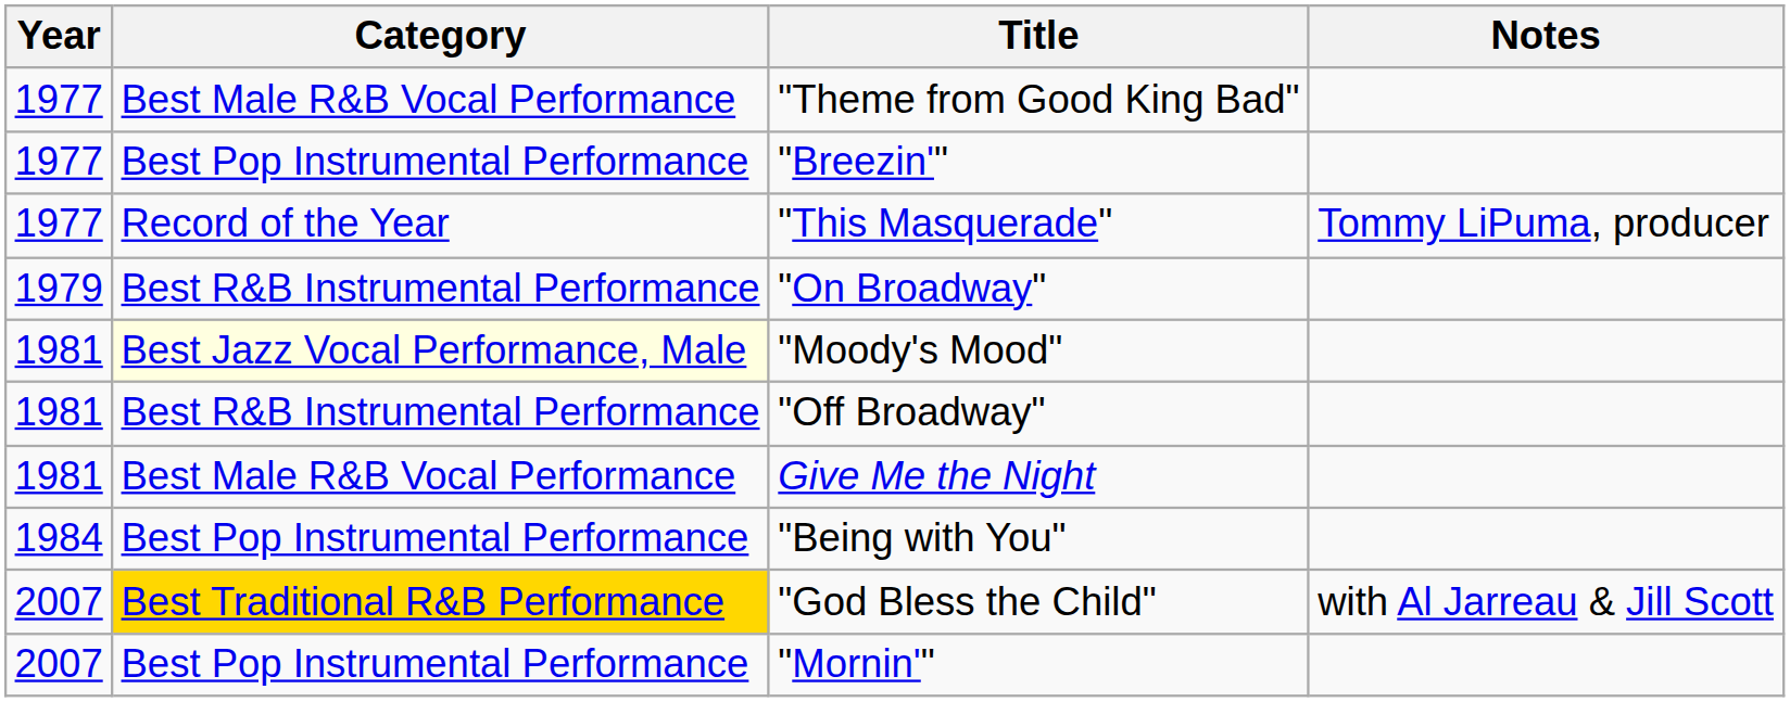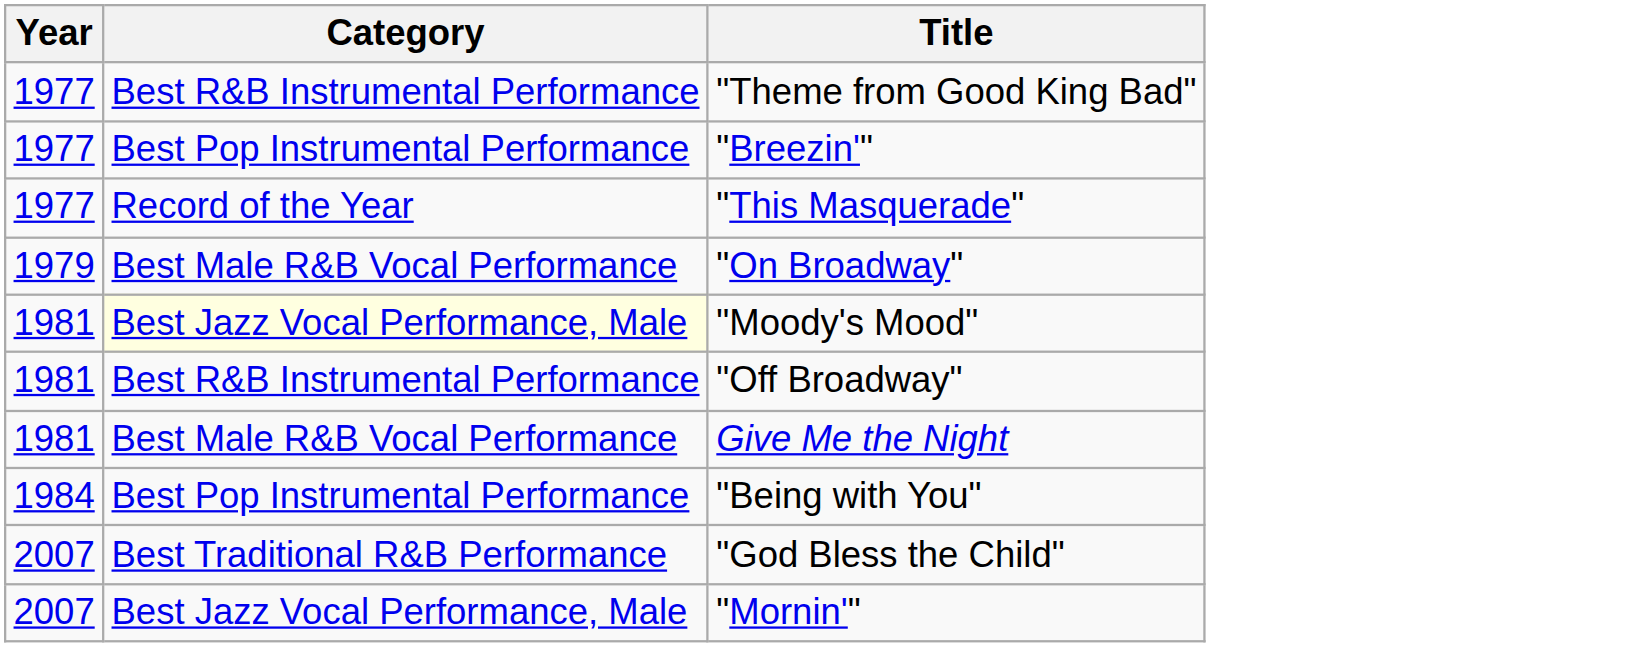- column: Notes | Tommy LiPuma, producer | with Al Jarreau & Jill Scott
"Theme from Good King Bad" | Category: Best Male R&B Vocal Performance -> Best R&B Instrumental Performance
"On Broadway" | Category: Best R&B Instrumental Performance -> Best Male R&B Vocal Performance
"God Bless the Child" | Category: gold background -> no background
"Mornin'" | Category: Best Pop Instrumental Performance -> Best Jazz Vocal Performance, Male
